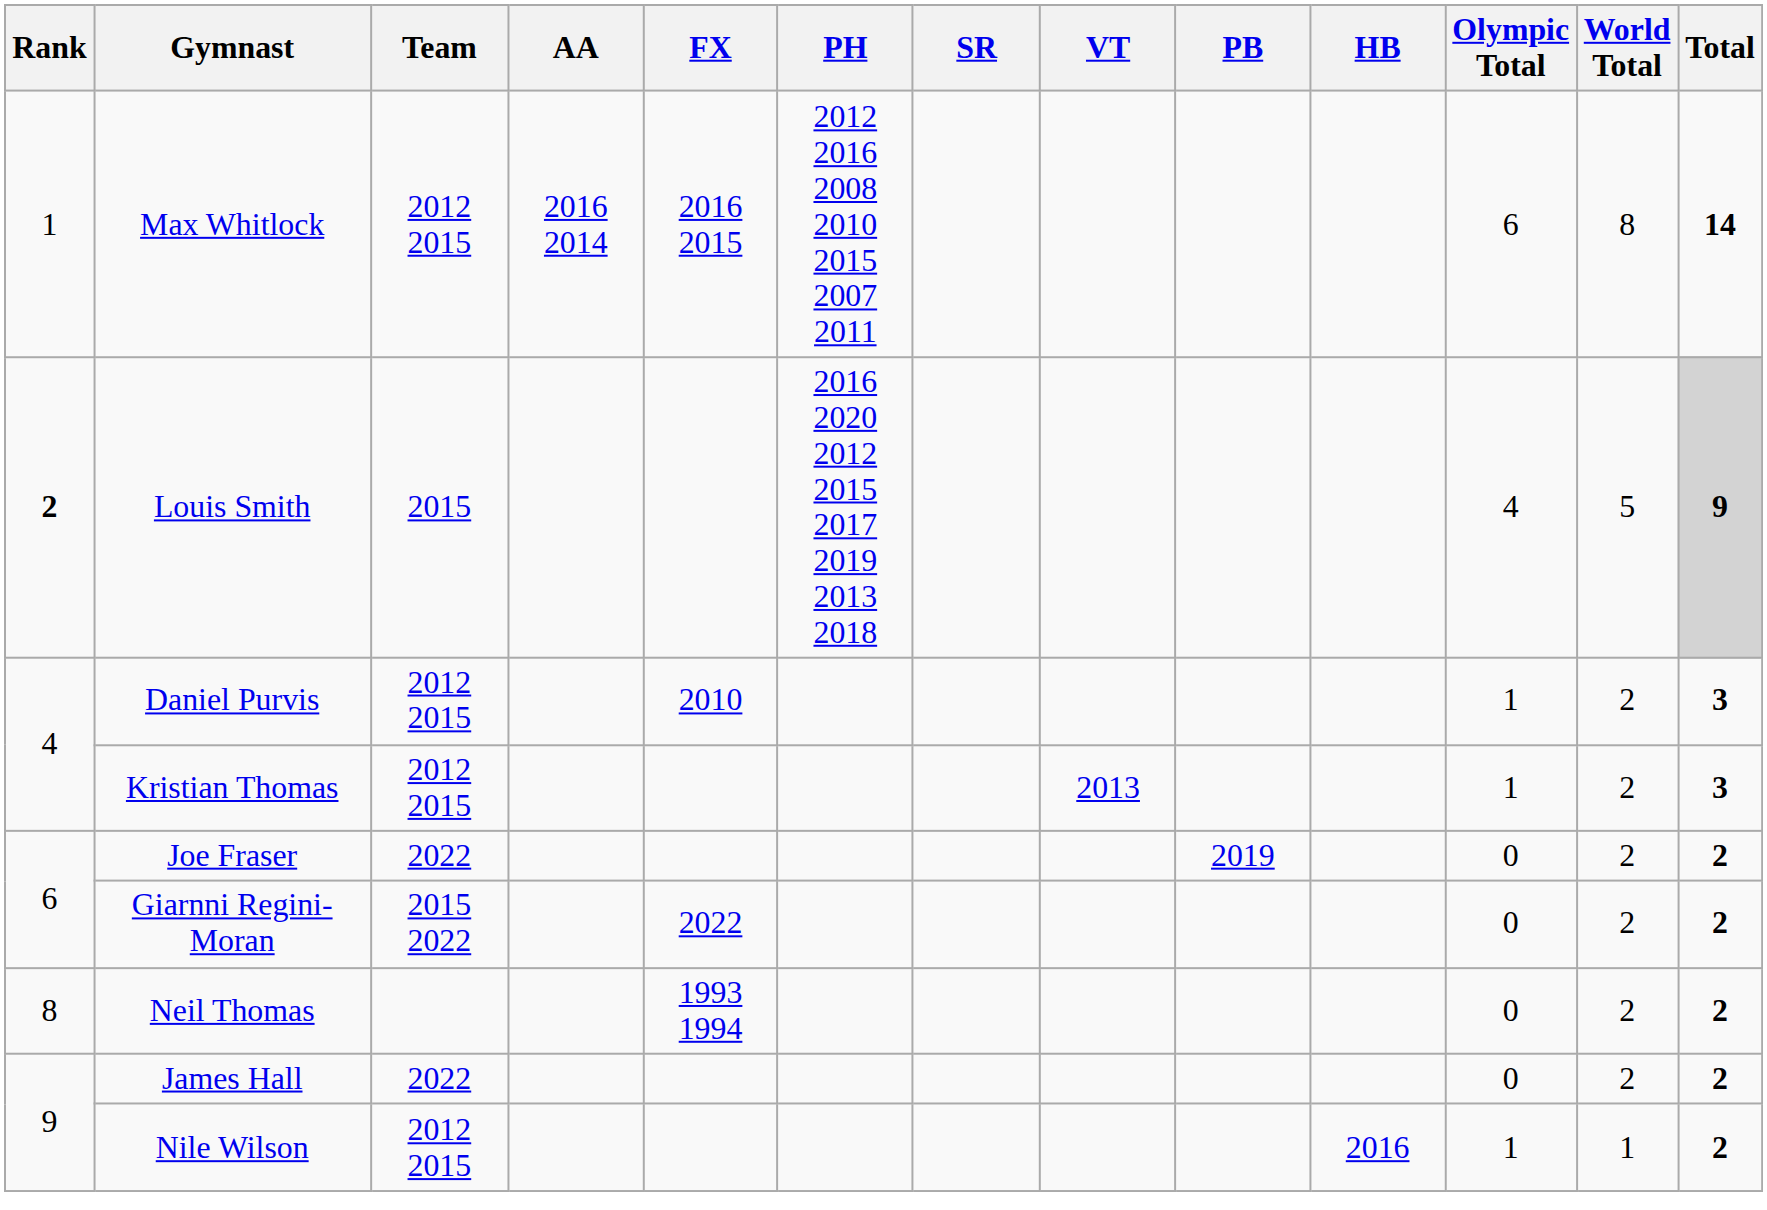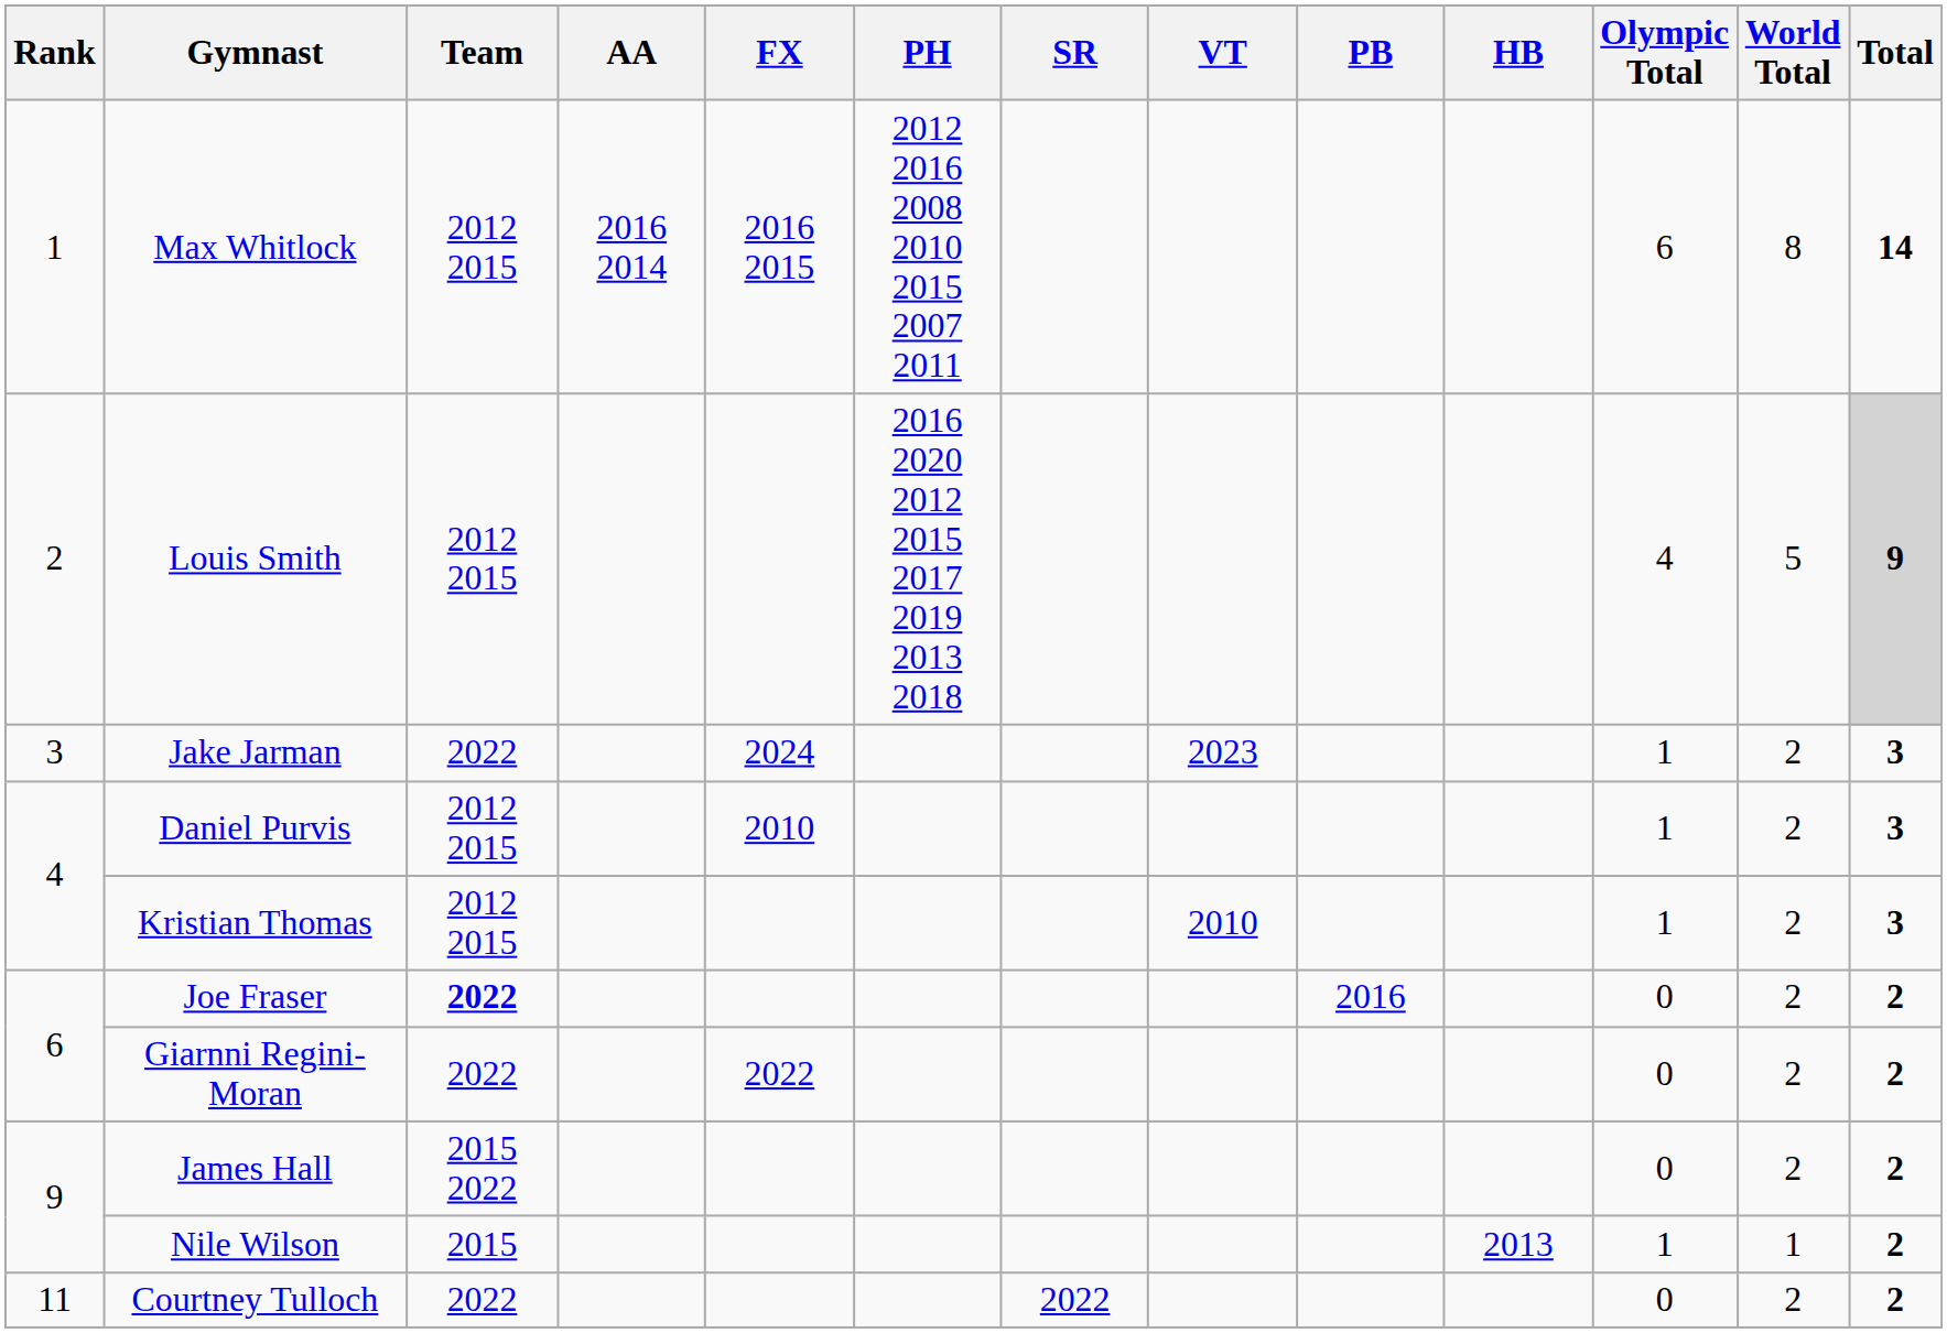Louis Smith | Rank: bold -> normal
Louis Smith | Team: 2015 -> 2012 2015
+ row: 3 | Jake Jarman | 2022 | 2024 | 2023 | 1 | 2 | 3
Kristian Thomas | VT: 2013 -> 2010
Joe Fraser | Team: normal -> bold
Joe Fraser | PB: 2019 -> 2016
Giarnni Regini-Moran | Team: 2015 2022 -> 2022
- row: 8 | Neil Thomas | 1993 1994 | 0 | 2 | 2
James Hall | Team: 2022 -> 2015 2022
Nile Wilson | Team: 2012 2015 -> 2015
Nile Wilson | HB: 2016 -> 2013
+ row: 11 | Courtney Tulloch | 2022 | 2022 | 0 | 2 | 2
